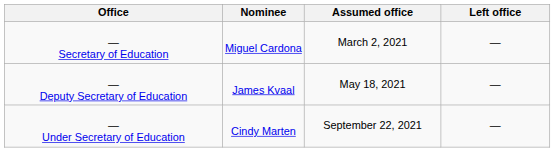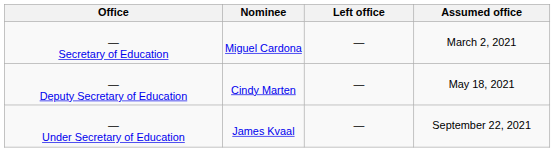columns swapped: Assumed office <-> Left office
— Deputy Secretary of Education | Nominee: James Kvaal -> Cindy Marten
— Under Secretary of Education | Nominee: Cindy Marten -> James Kvaal
